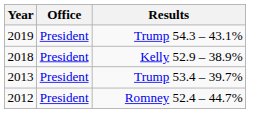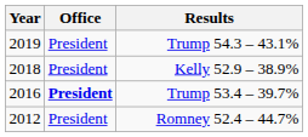Trump 53.4 – 39.7% | Year: 2013 -> 2016
Trump 53.4 – 39.7% | Office: normal -> bold
